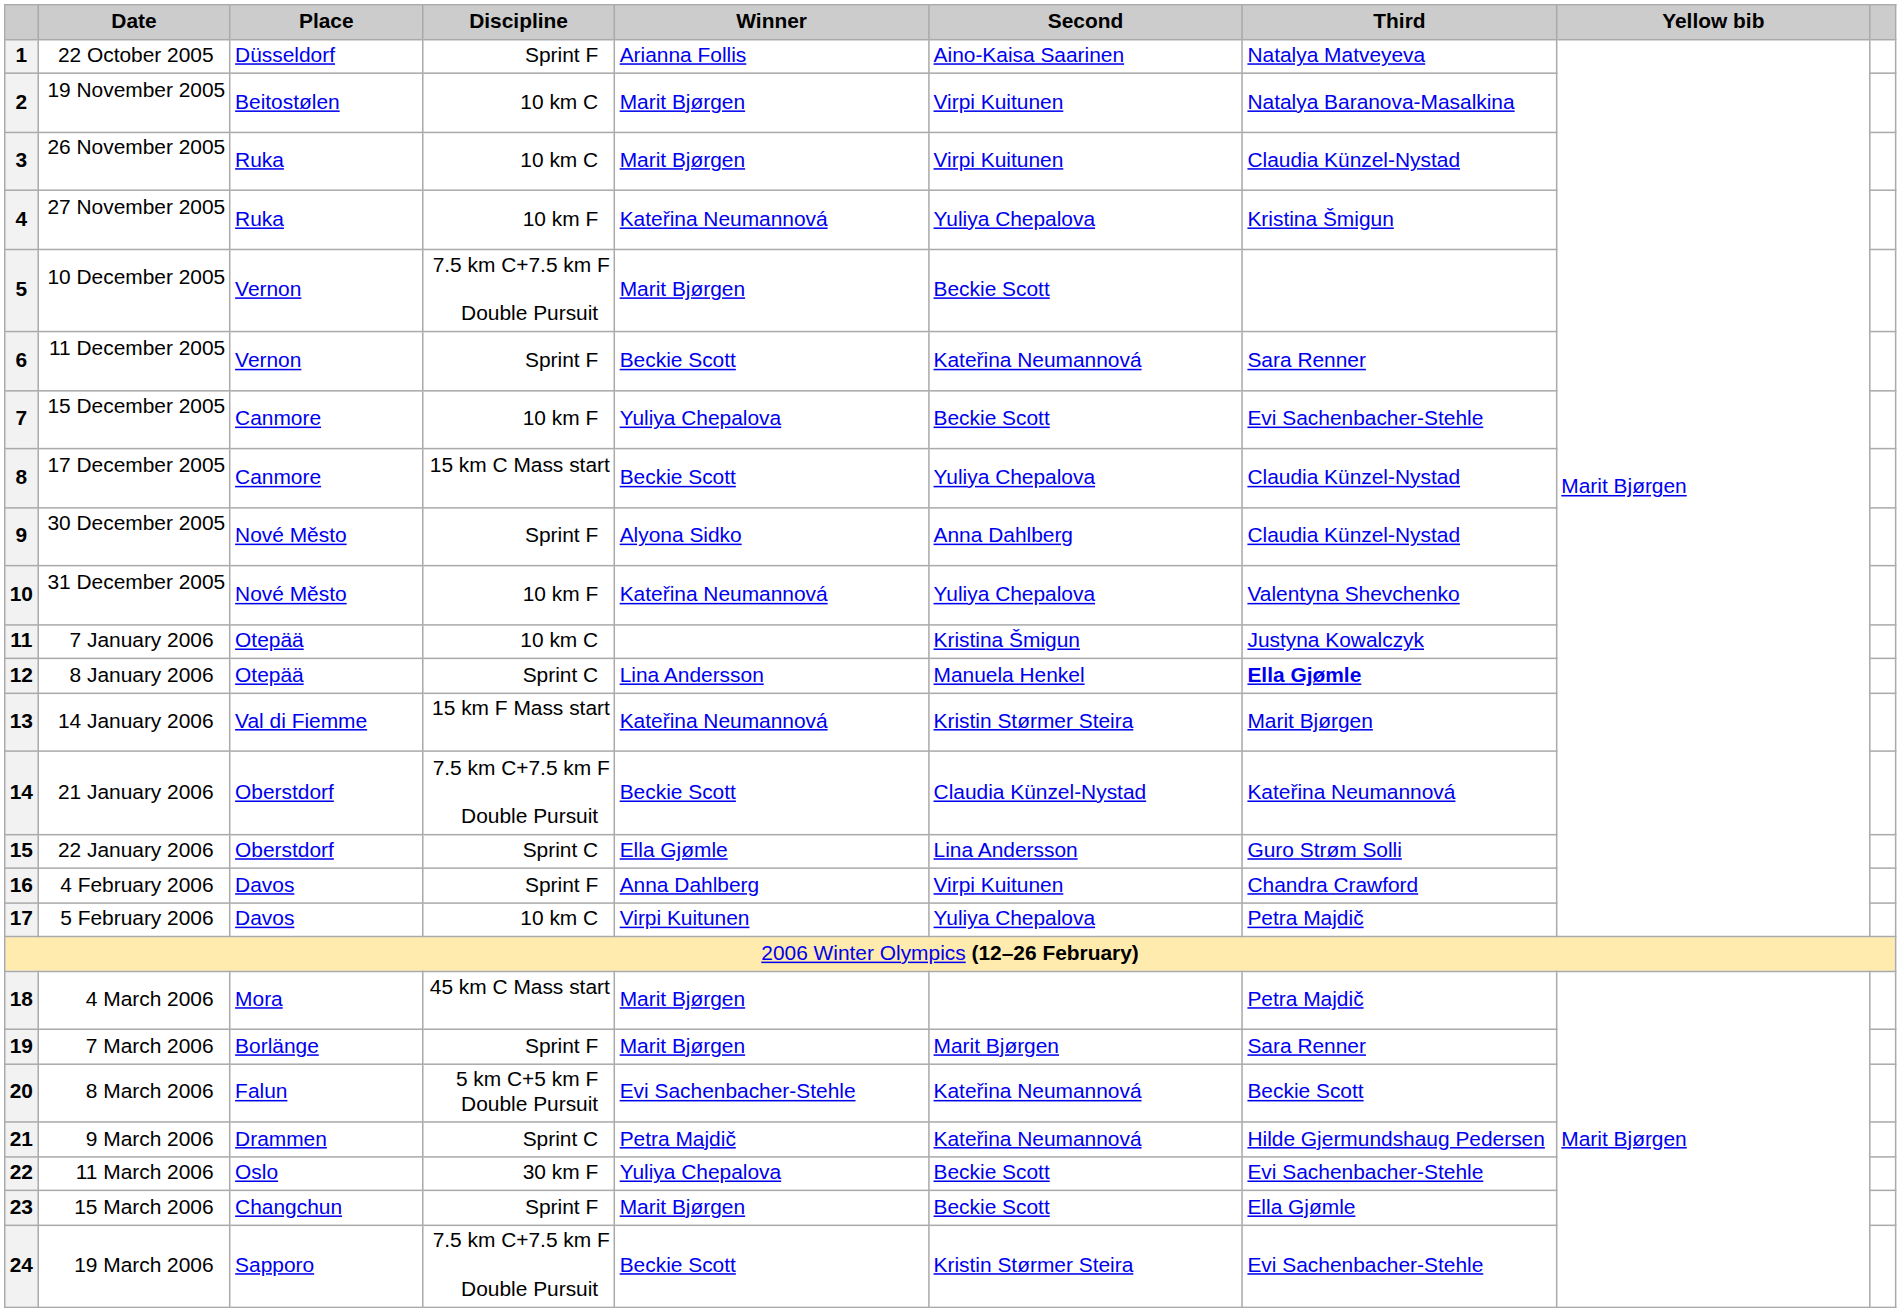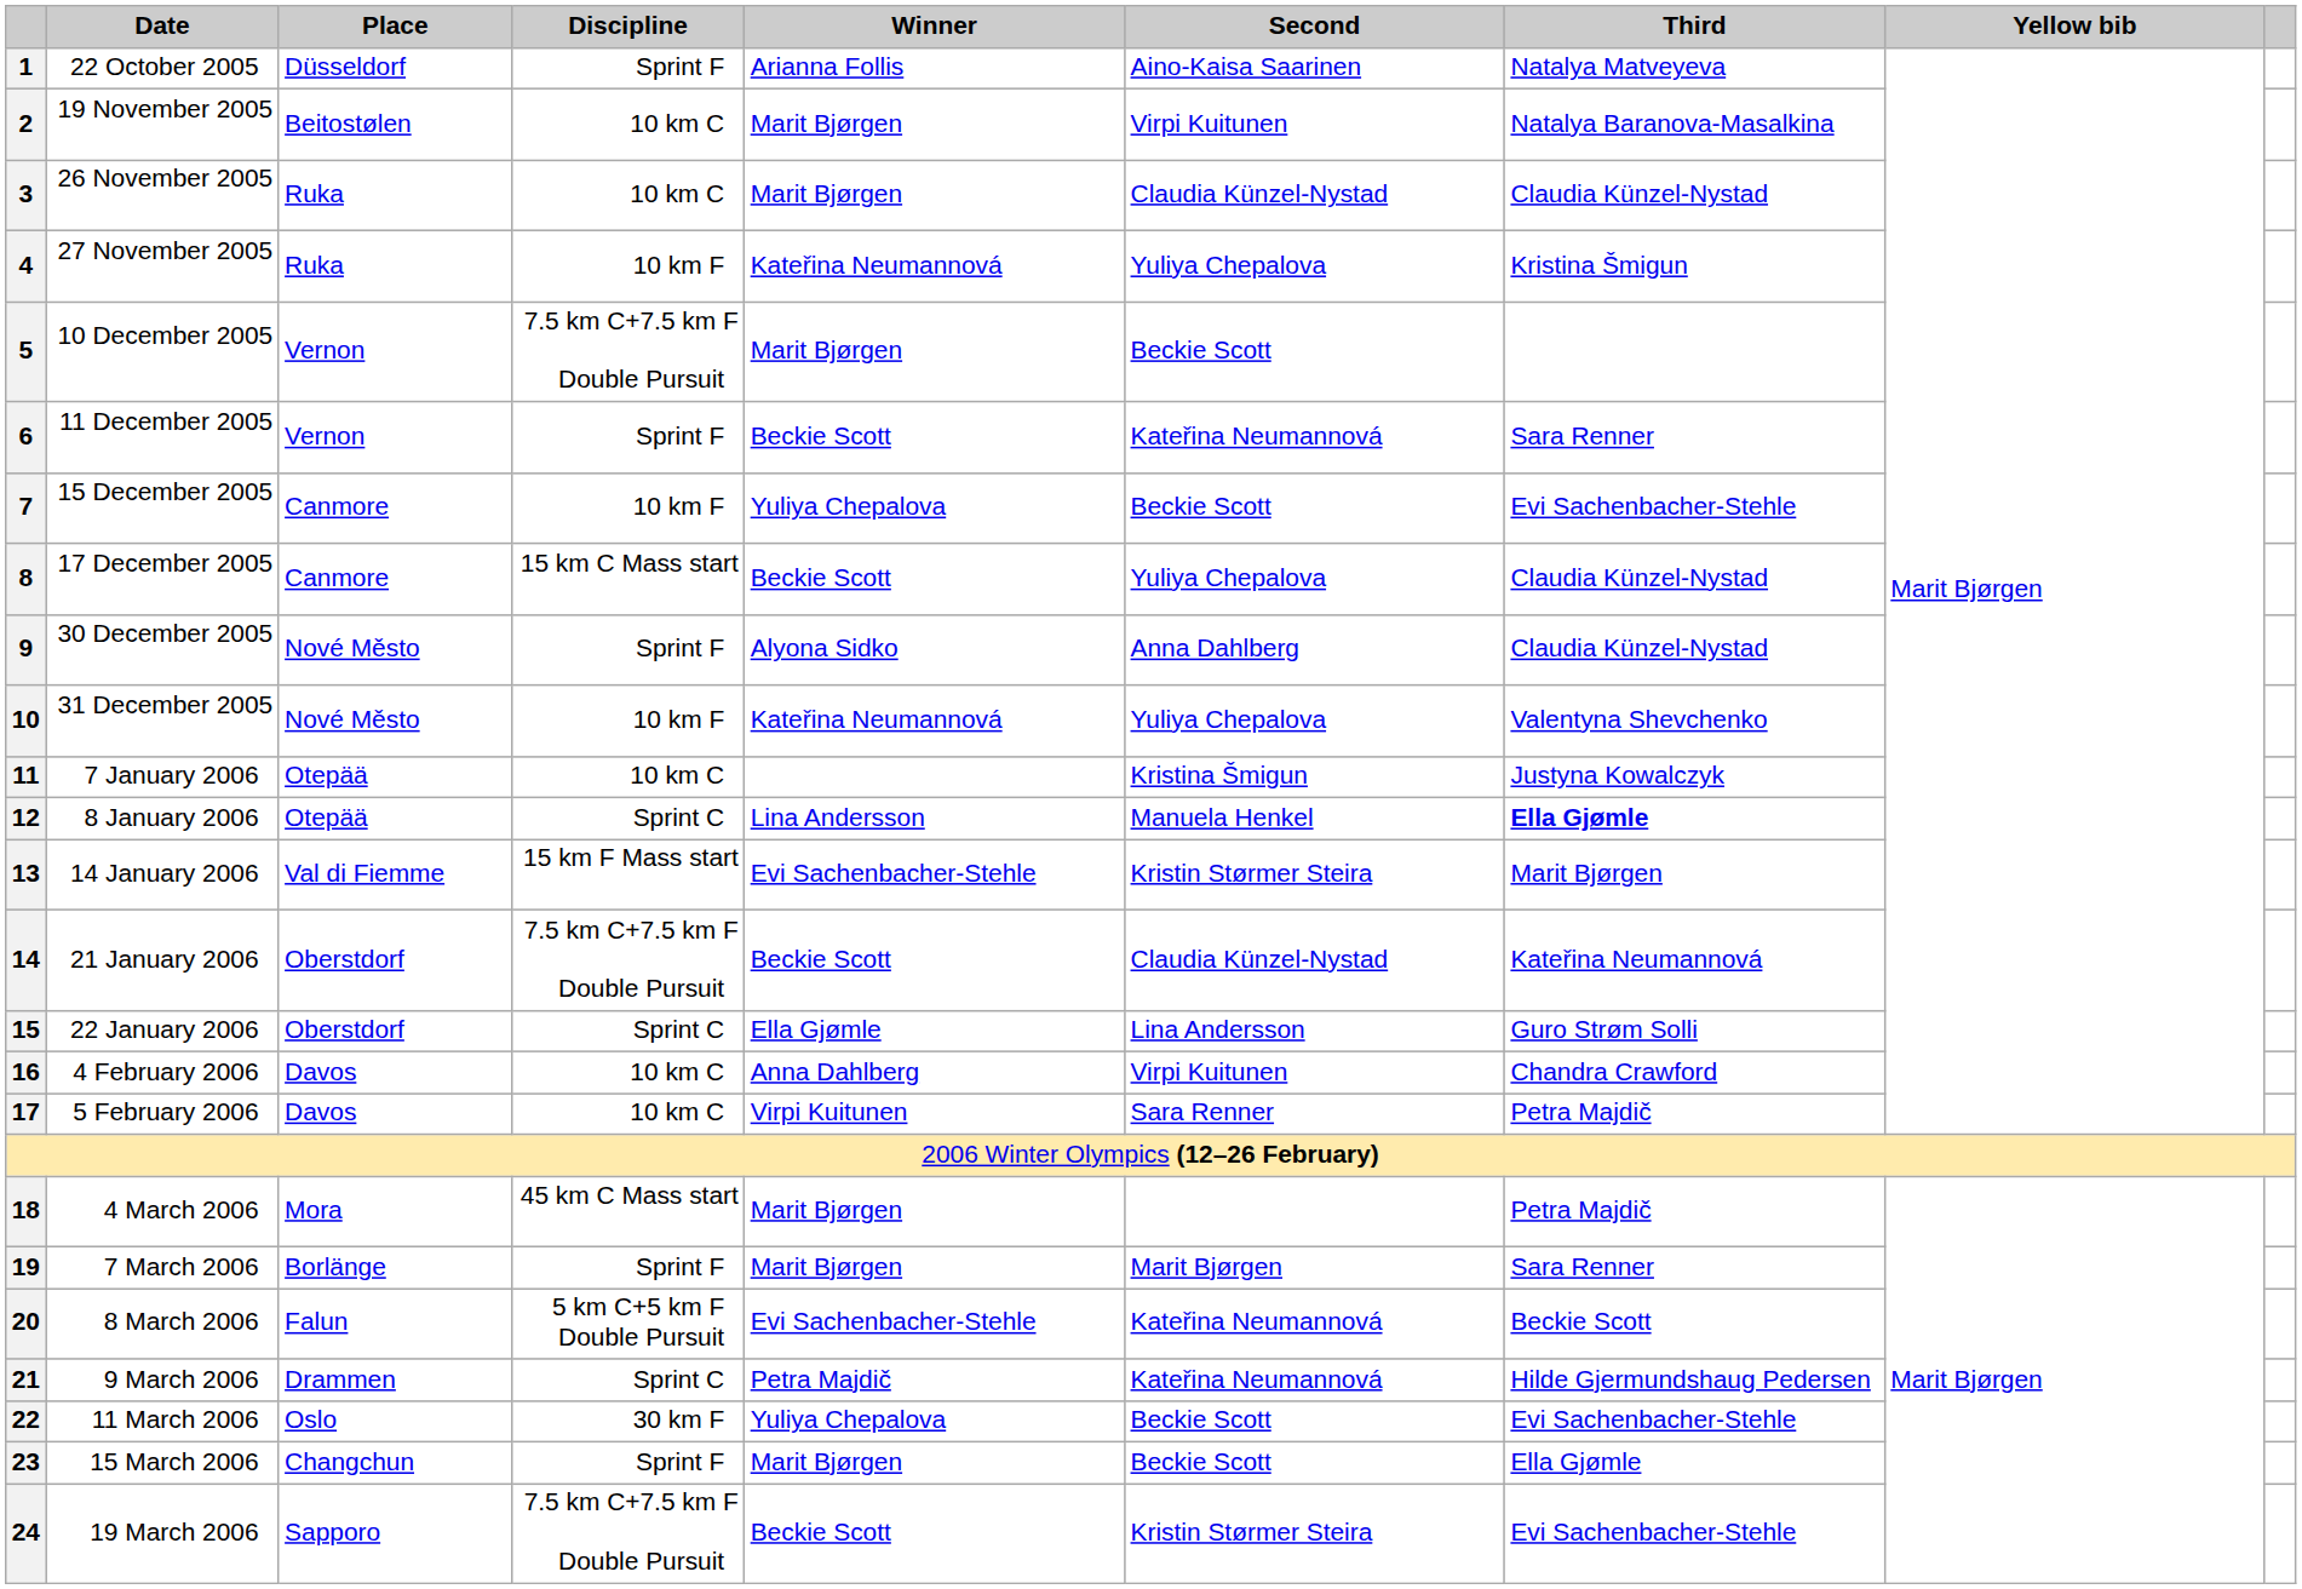3 | Second: Virpi Kuitunen -> Claudia Künzel-Nystad
13 | Winner: Kateřina Neumannová -> Evi Sachenbacher-Stehle
16 | Discipline: Sprint F -> 10 km C
17 | Second: Yuliya Chepalova -> Sara Renner
